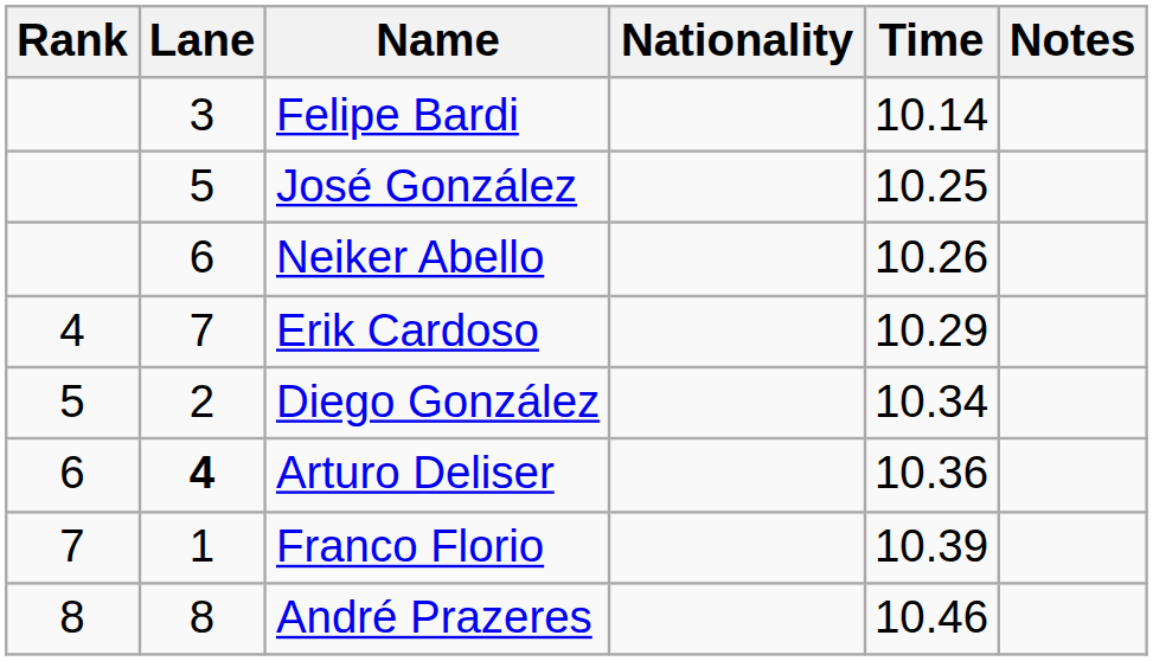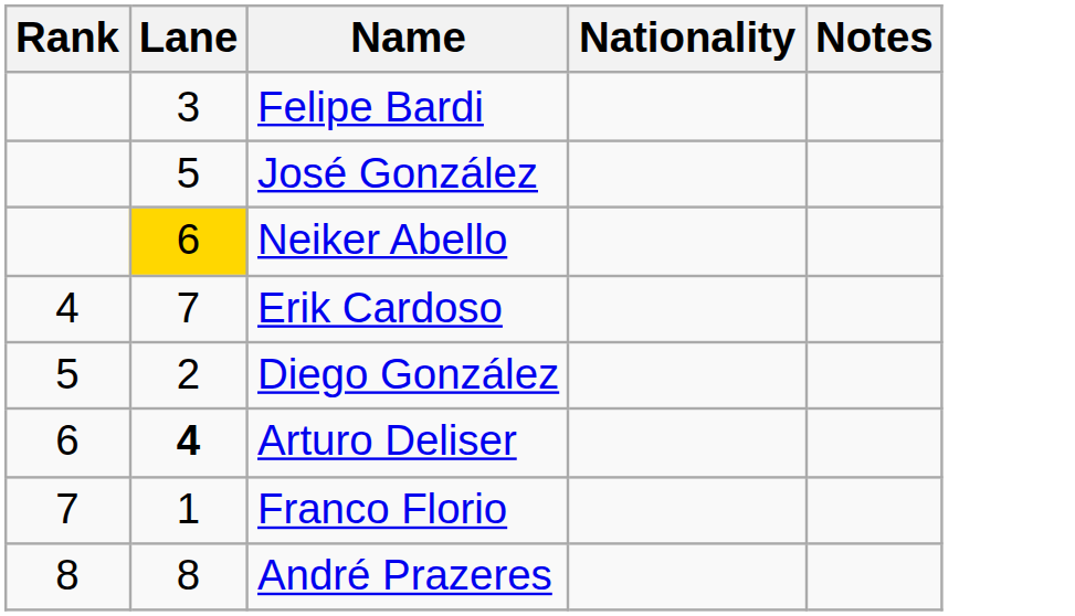- column: Time | 10.14 | 10.25 | 10.26 | 10.29 | 10.34 | 10.36 | 10.39 | 10.46
Neiker Abello | Lane: no background -> gold background
